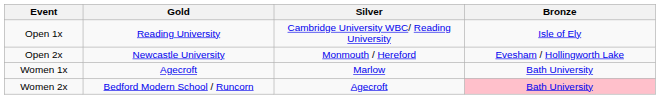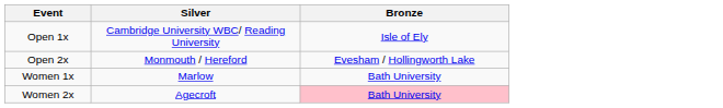- column: Gold | Reading University | Newcastle University | Agecroft | Bedford Modern School / Runcorn
